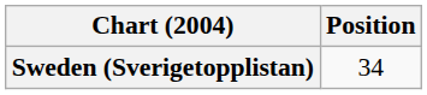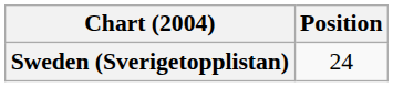Sweden (Sverigetopplistan) | Position: 34 -> 24
